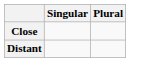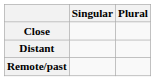+ row: Remote/past
